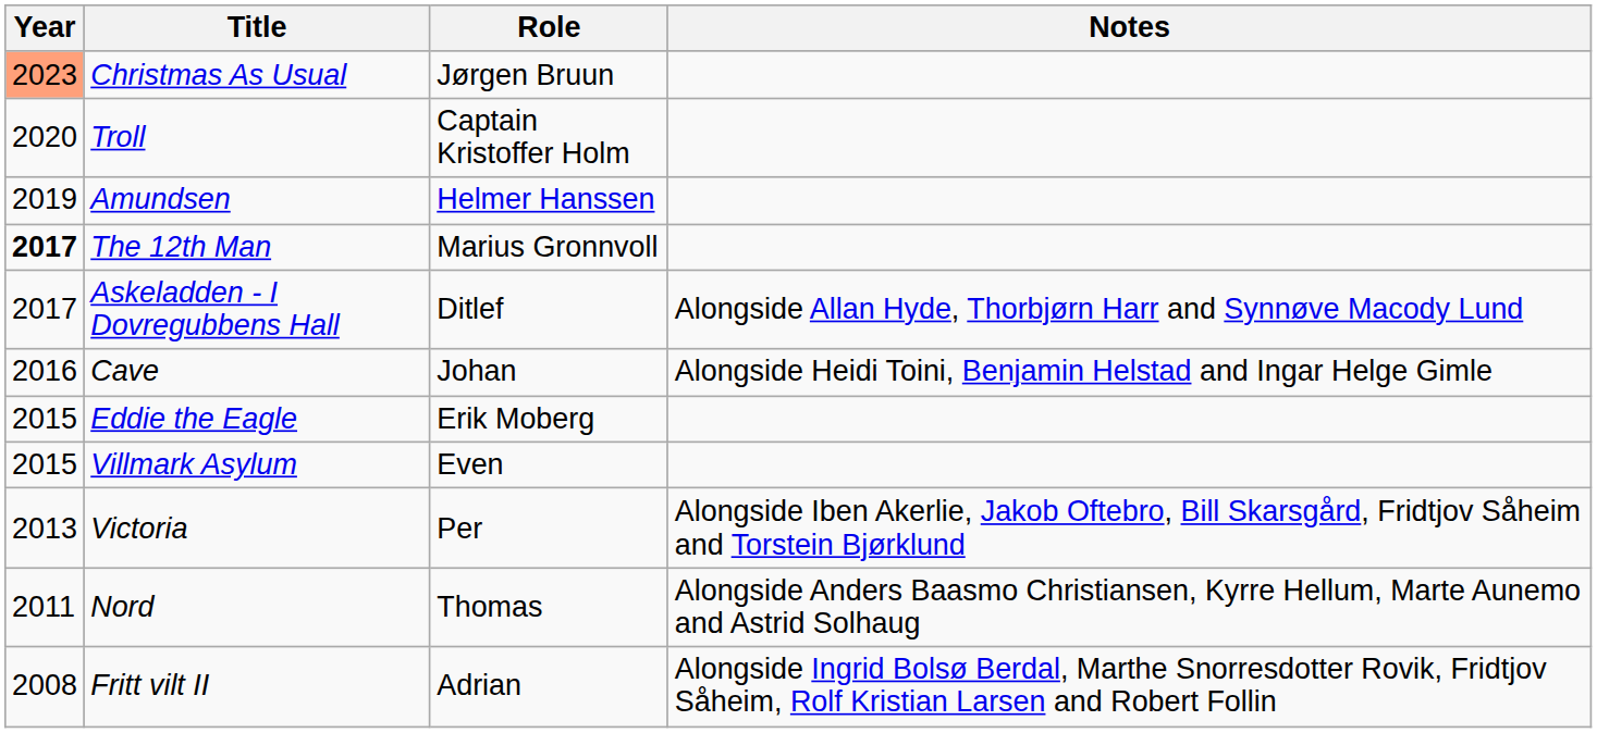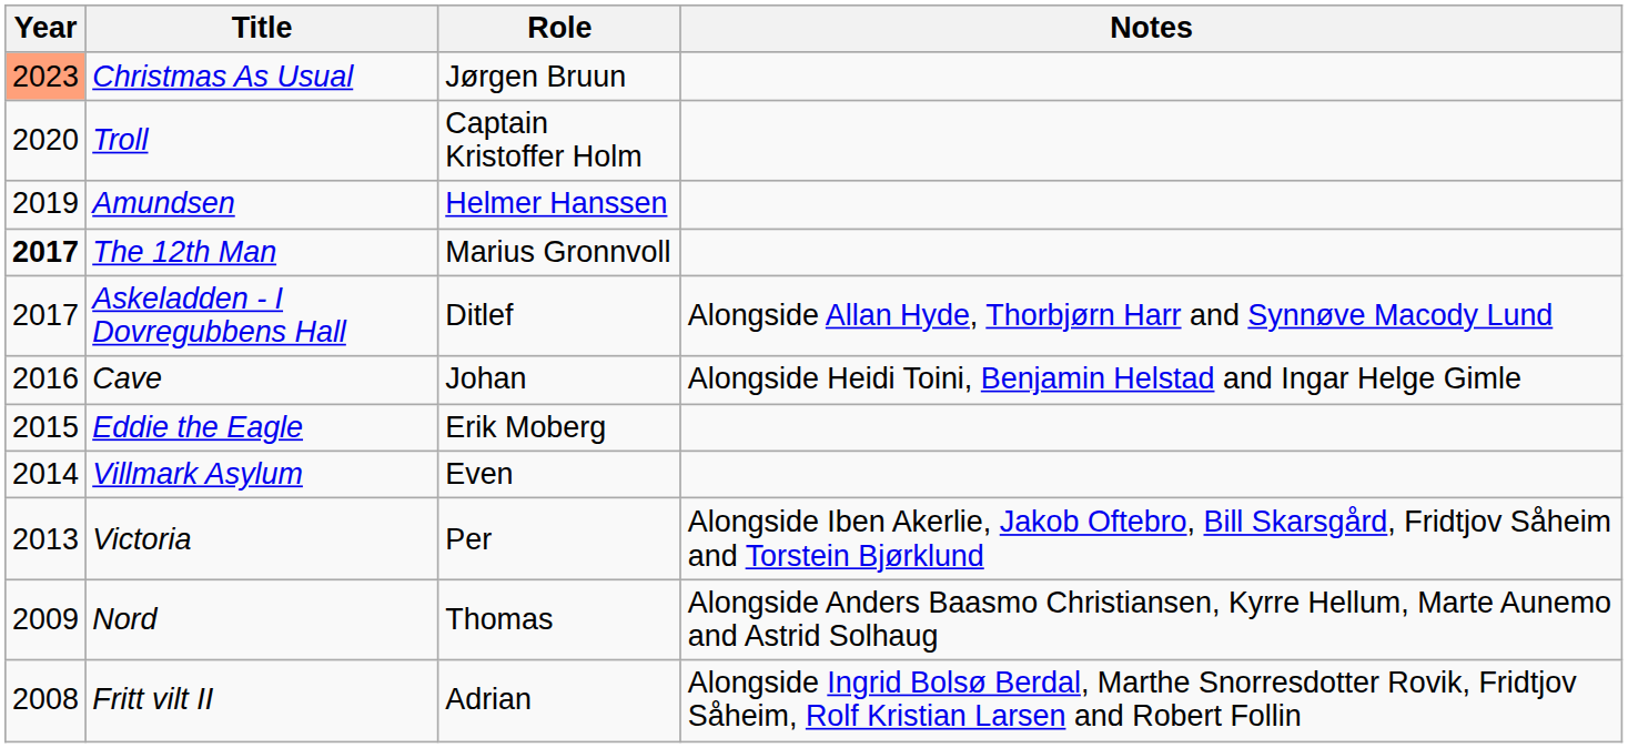Villmark Asylum | Year: 2015 -> 2014
Nord | Year: 2011 -> 2009
